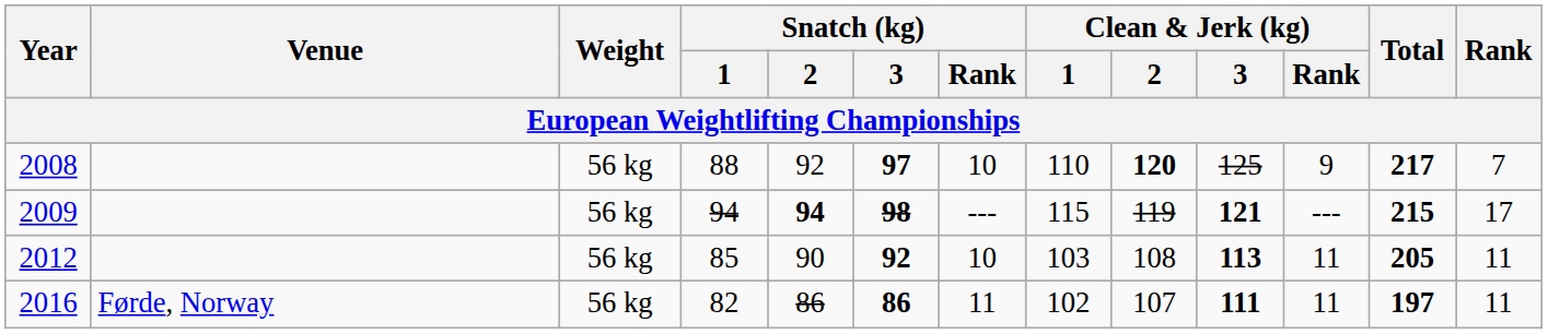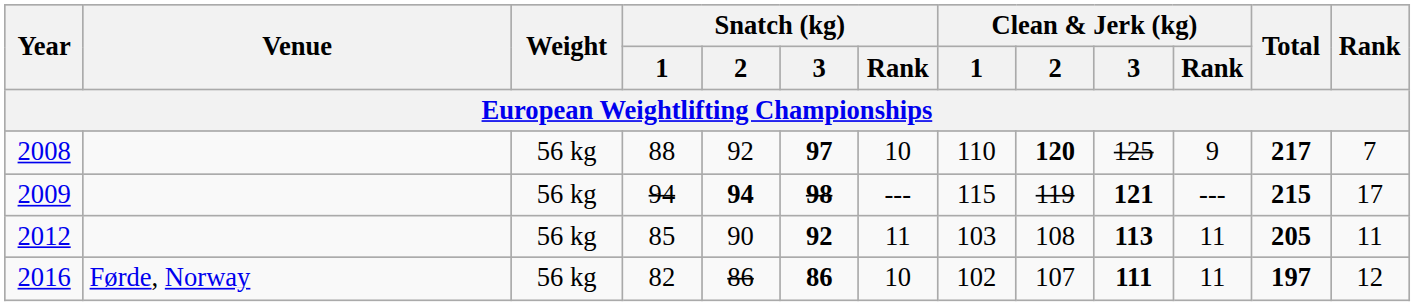2012 | Snatch (kg) / Rank: 10 -> 11
2016 | Snatch (kg) / Rank: 11 -> 10
2016 | Rank: 11 -> 12
